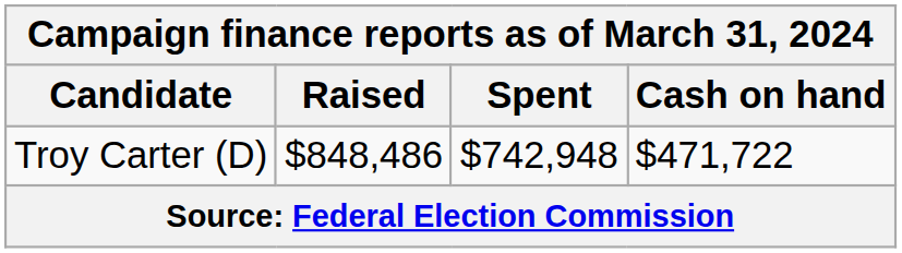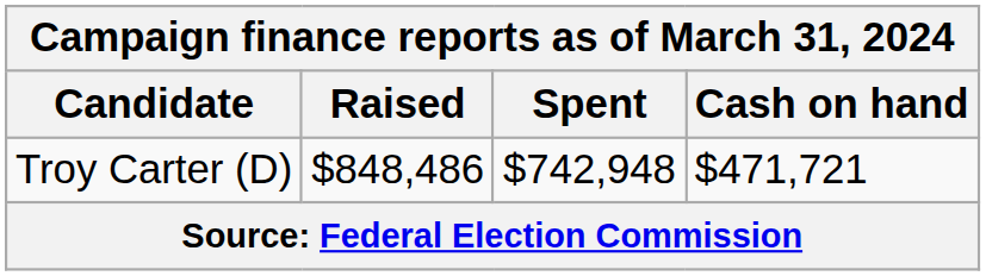Troy Carter (D) | Cash on hand: $471,722 -> $471,721
